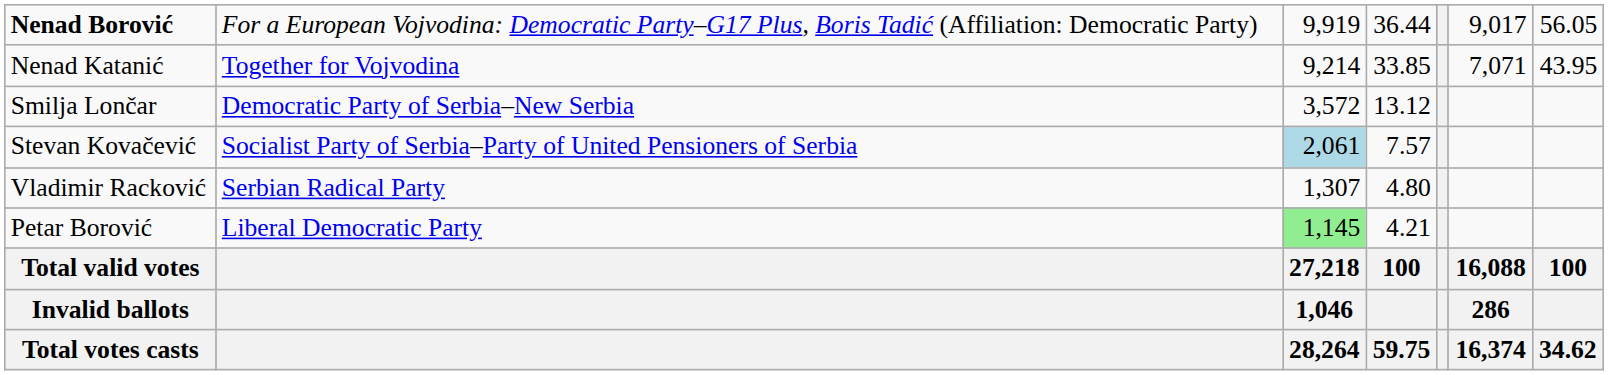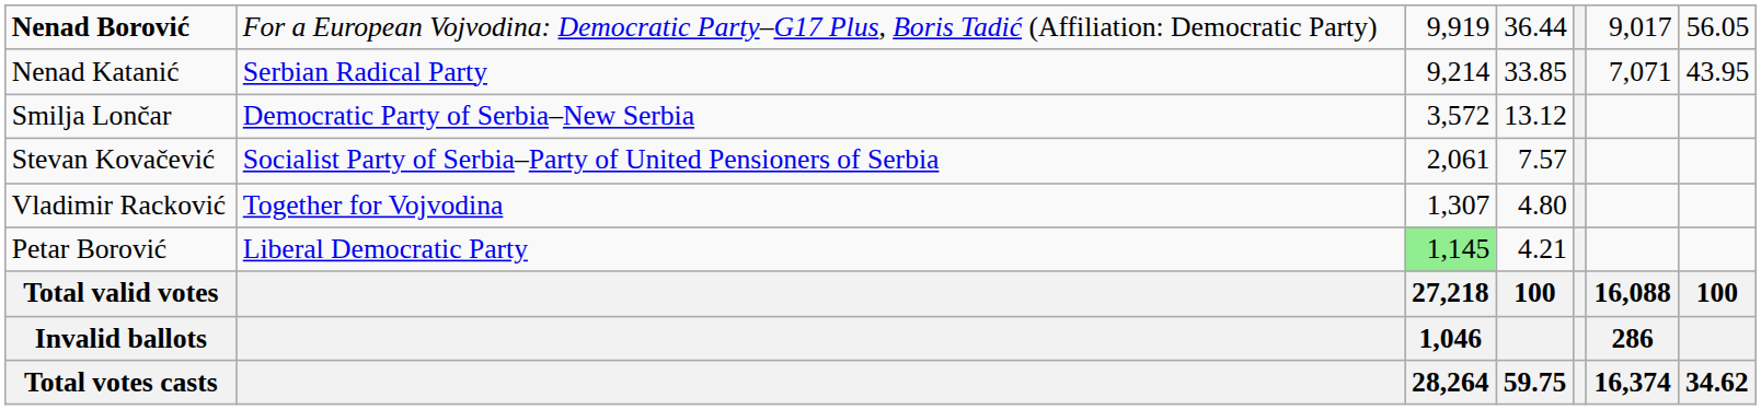Nenad Katanić | column 2: Together for Vojvodina -> Serbian Radical Party
Stevan Kovačević | column 3: lightblue background -> no background
Vladimir Racković | column 2: Serbian Radical Party -> Together for Vojvodina
